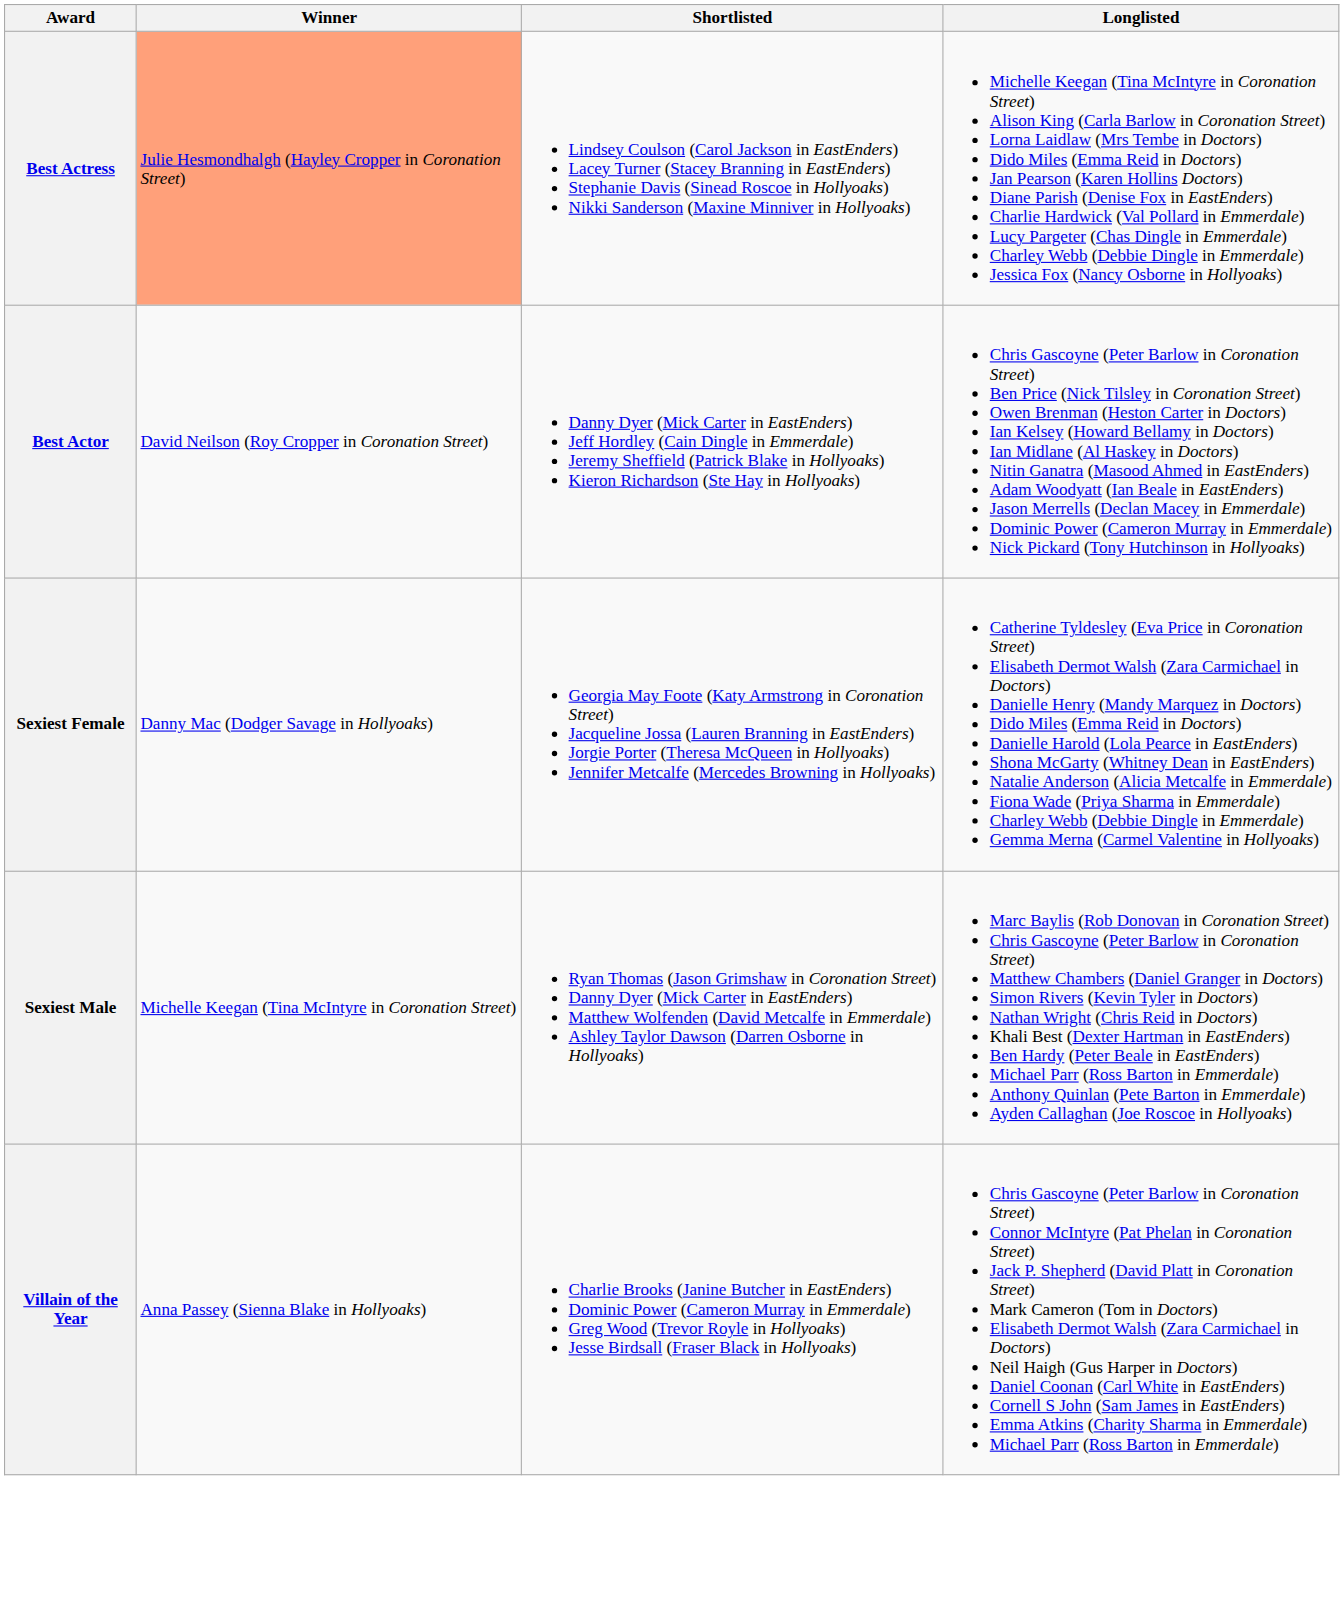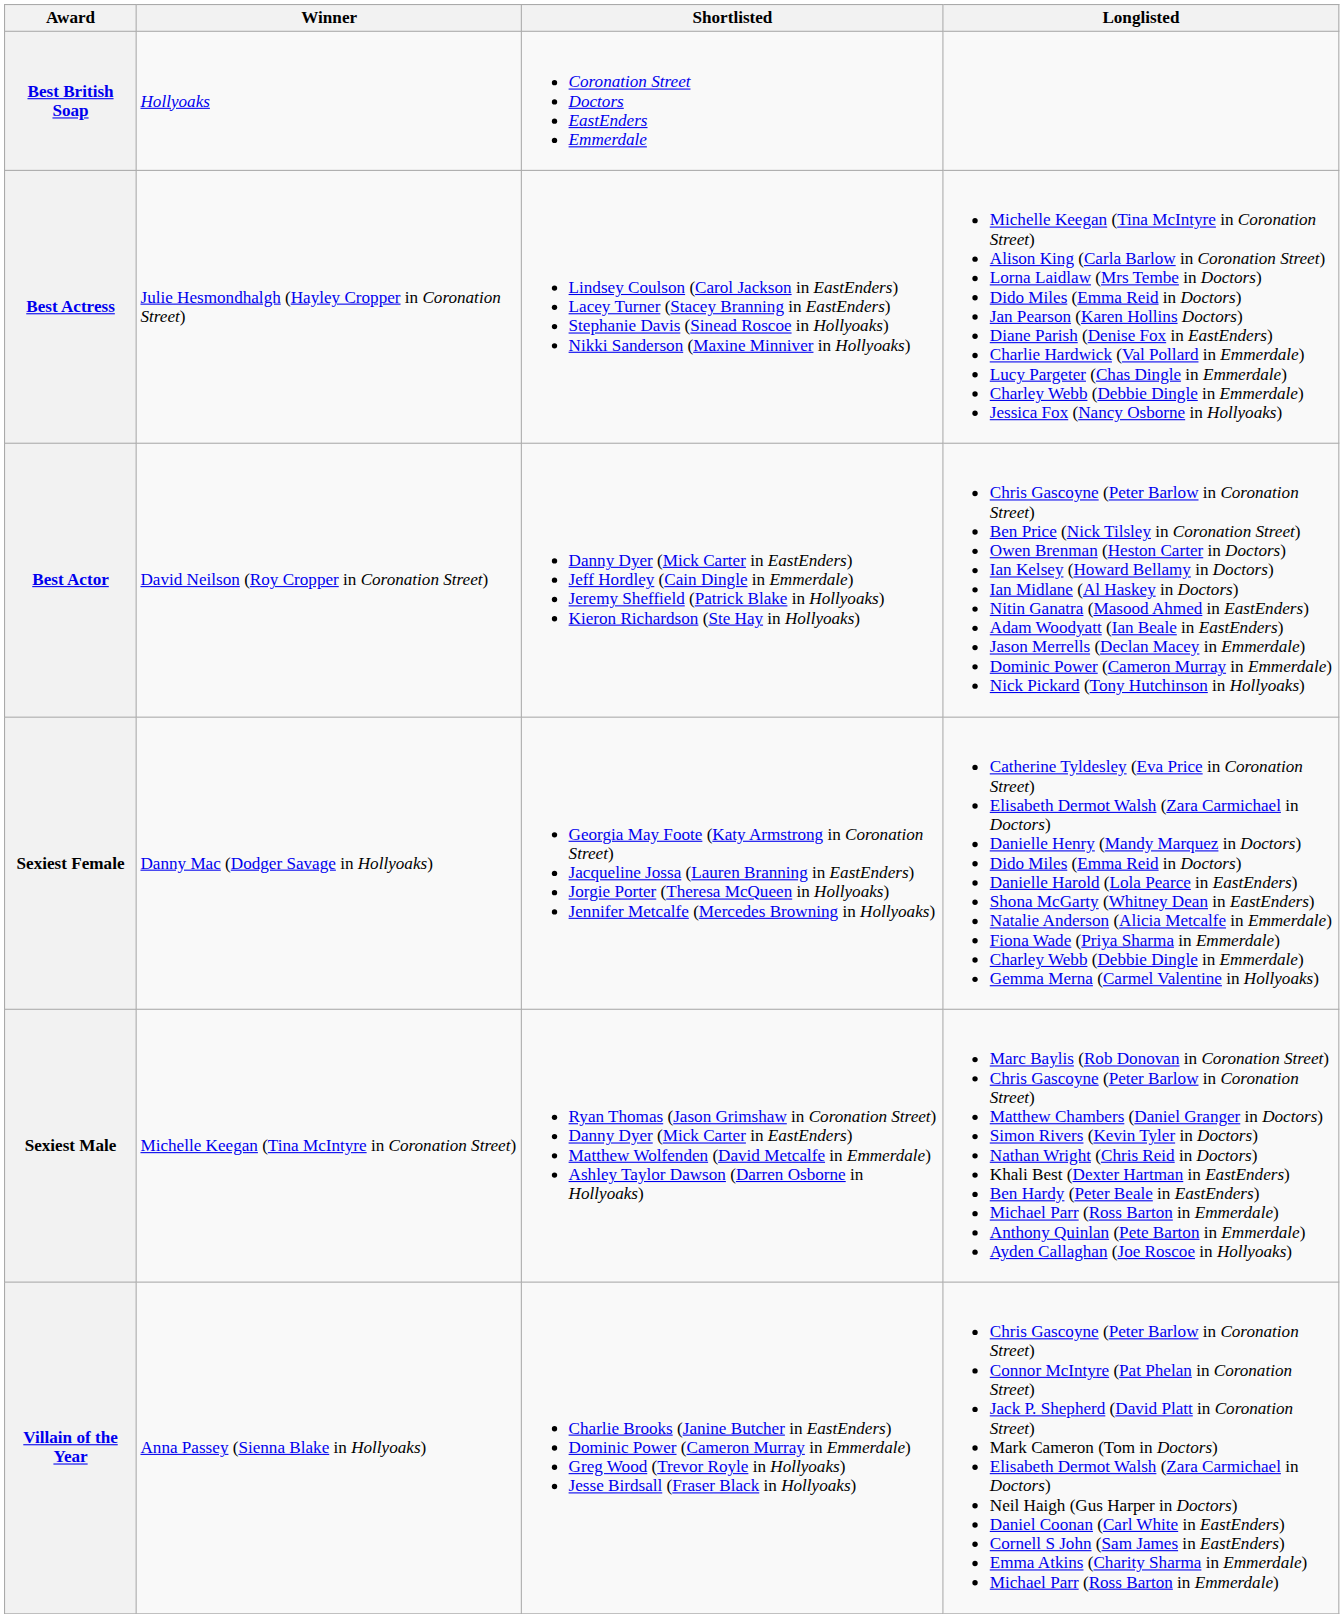+ row: Best British Soap | Hollyoaks | Coronation Street Doctors EastEnders Emmerdale
Best Actress | Winner: lightsalmon background -> no background
